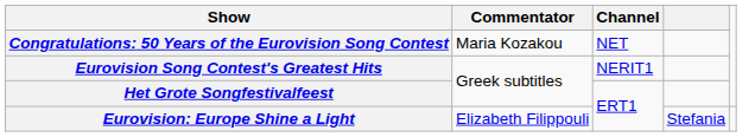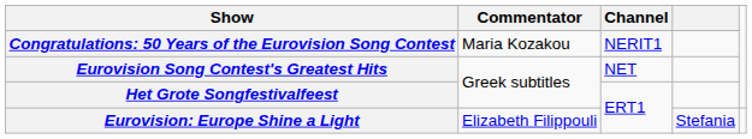Congratulations: 50 Years of the Eurovision Song Contest | Channel: NET -> NERIT1
Eurovision Song Contest's Greatest Hits | Channel: NERIT1 -> NET
